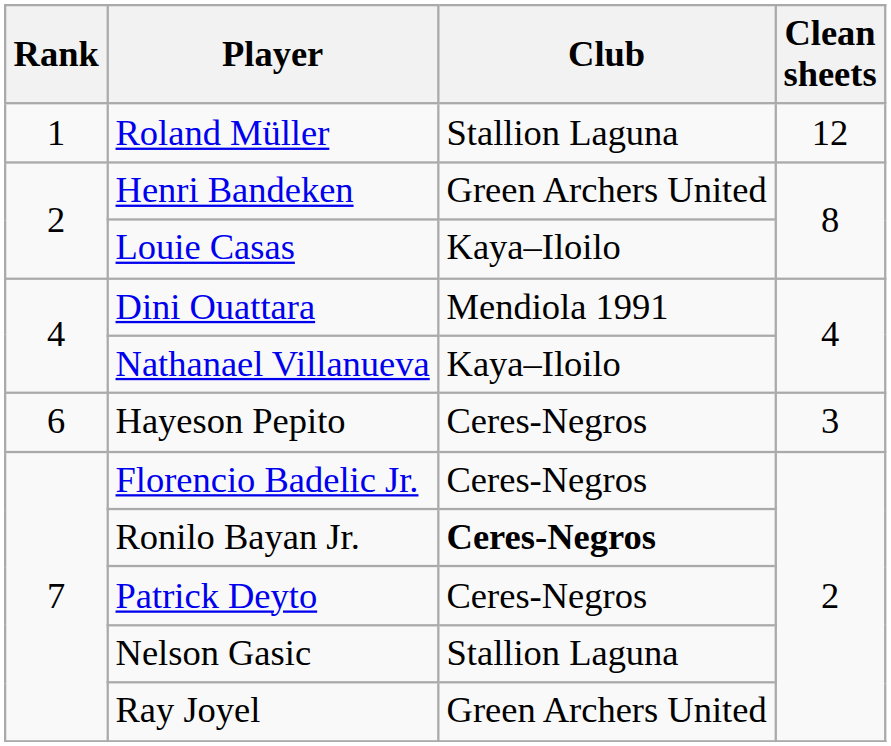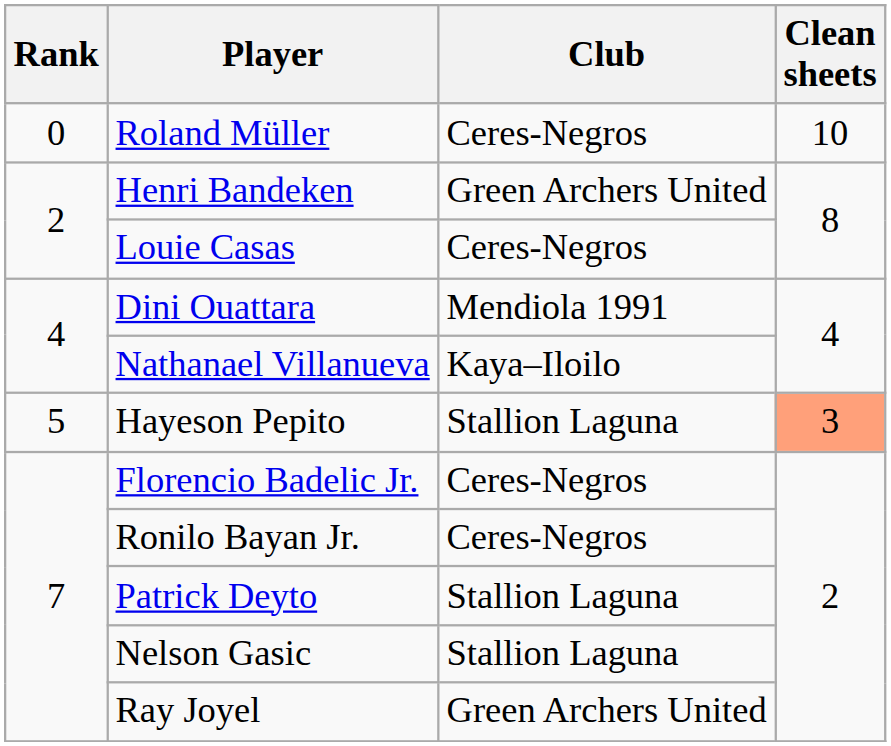Roland Müller | Rank: 1 -> 0
Roland Müller | Club: Stallion Laguna -> Ceres-Negros
Roland Müller | Clean sheets: 12 -> 10
Louie Casas | Club: Kaya–Iloilo -> Ceres-Negros
Hayeson Pepito | Rank: 6 -> 5
Hayeson Pepito | Club: Ceres-Negros -> Stallion Laguna
Hayeson Pepito | Clean sheets: no background -> lightsalmon background
Ronilo Bayan Jr. | Club: bold -> normal
Patrick Deyto | Club: Ceres-Negros -> Stallion Laguna
